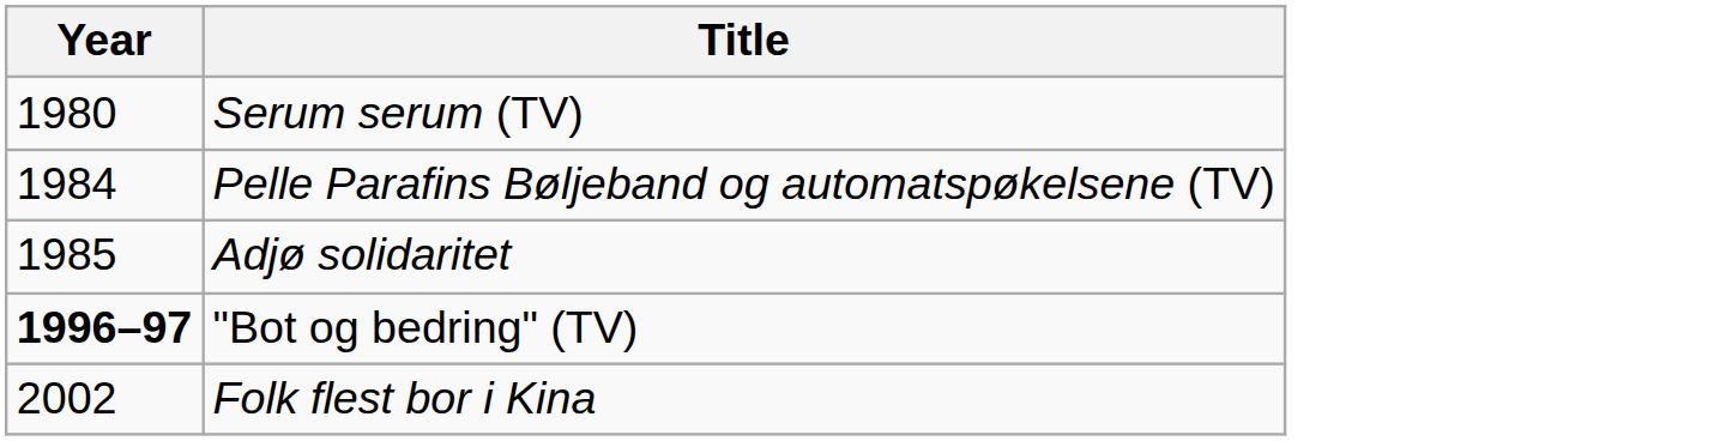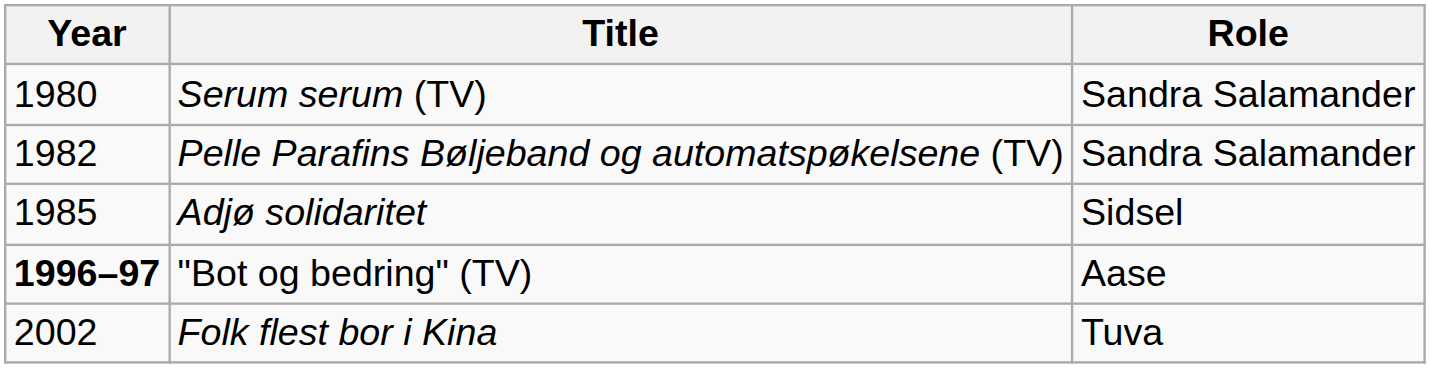+ column: Role | Sandra Salamander | Sandra Salamander | Sidsel | Aase | Tuva
Pelle Parafins Bøljeband og automatspøkelsene (TV) | Year: 1984 -> 1982
